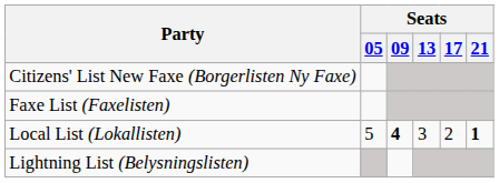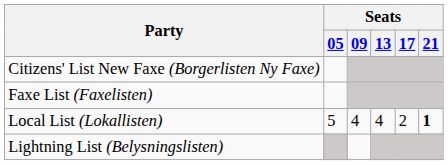Local List (Lokallisten) | Seats / 09: bold -> normal
Local List (Lokallisten) | Seats / 13: 3 -> 4
